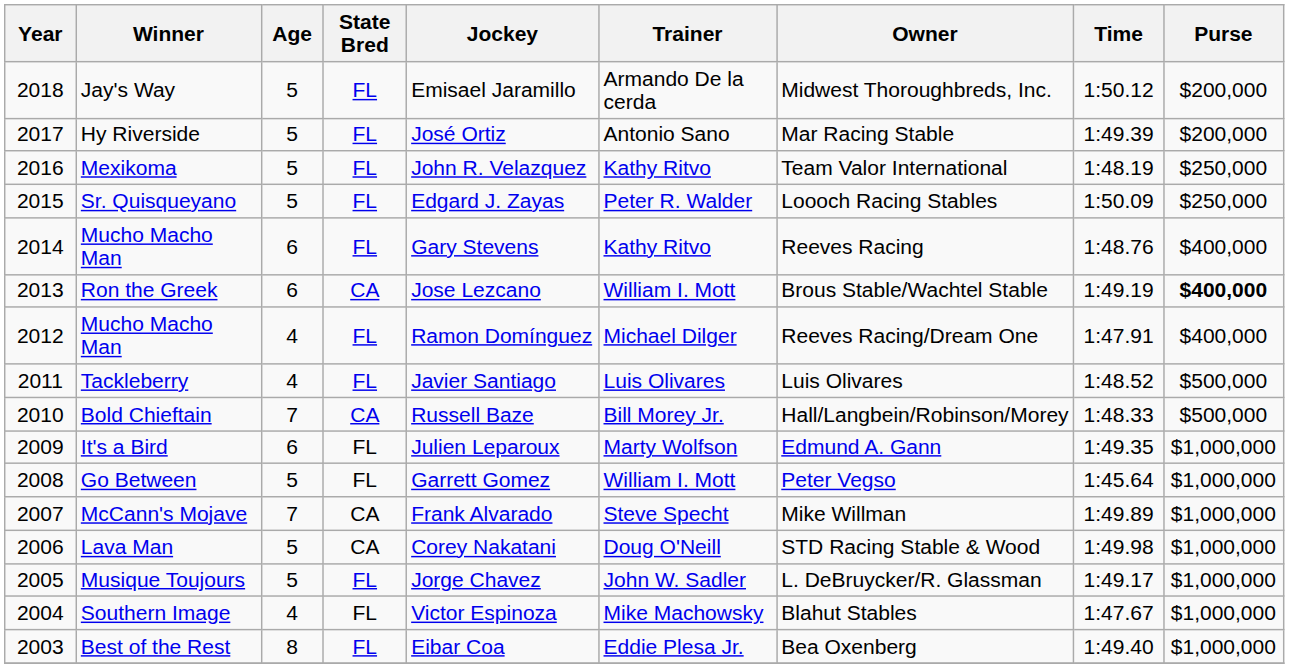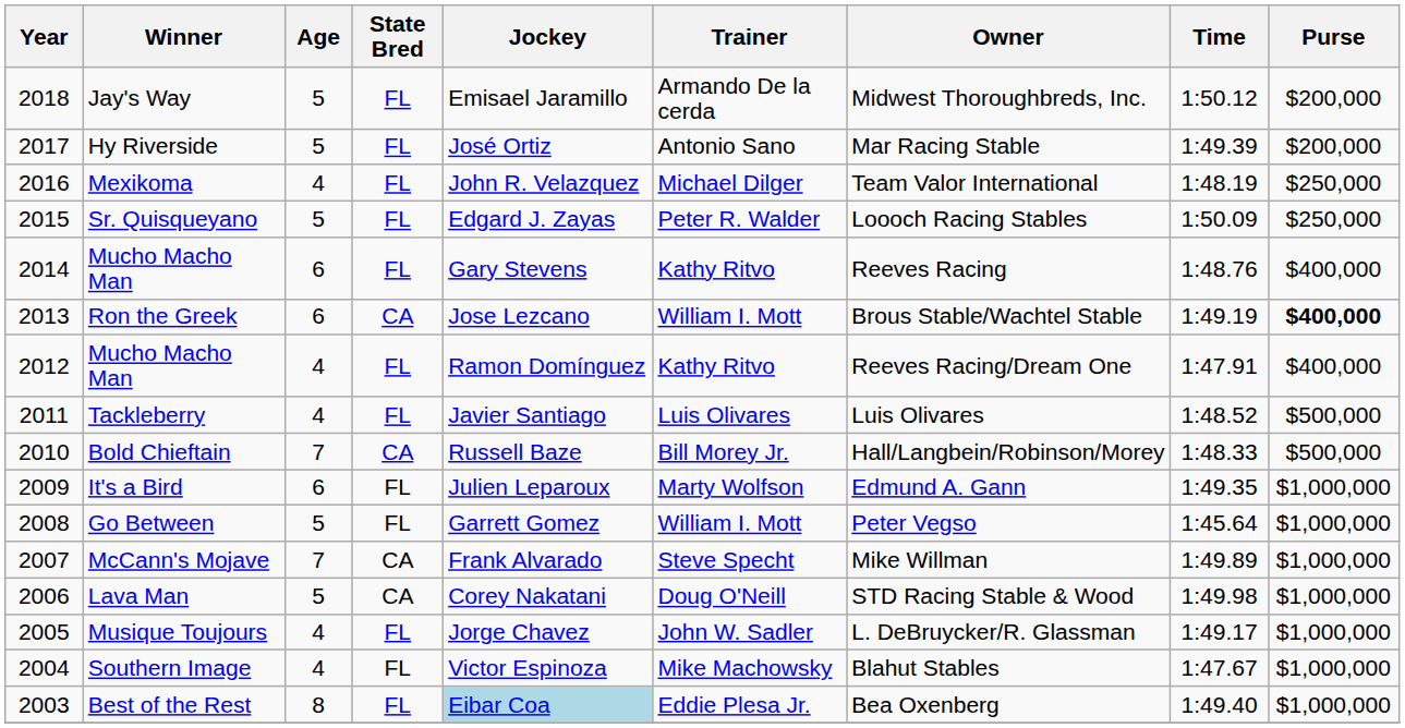Mexikoma | Age: 5 -> 4
Mexikoma | Trainer: Kathy Ritvo -> Michael Dilger
2012 / Mucho Macho Man | Trainer: Michael Dilger -> Kathy Ritvo
Musique Toujours | Age: 5 -> 4
Best of the Rest | Jockey: no background -> lightblue background
